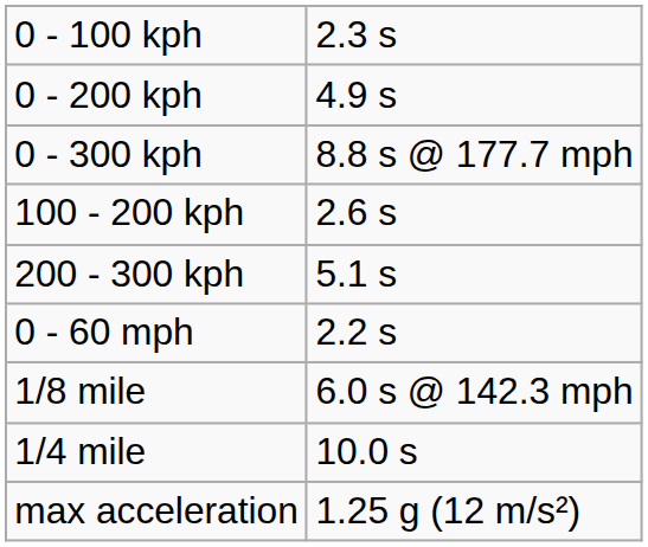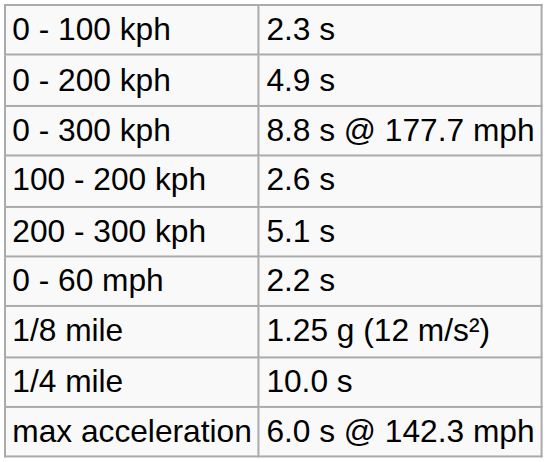1/8 mile | column 2: 6.0 s @ 142.3 mph -> 1.25 g (12 m/s²)
max acceleration | column 2: 1.25 g (12 m/s²) -> 6.0 s @ 142.3 mph
